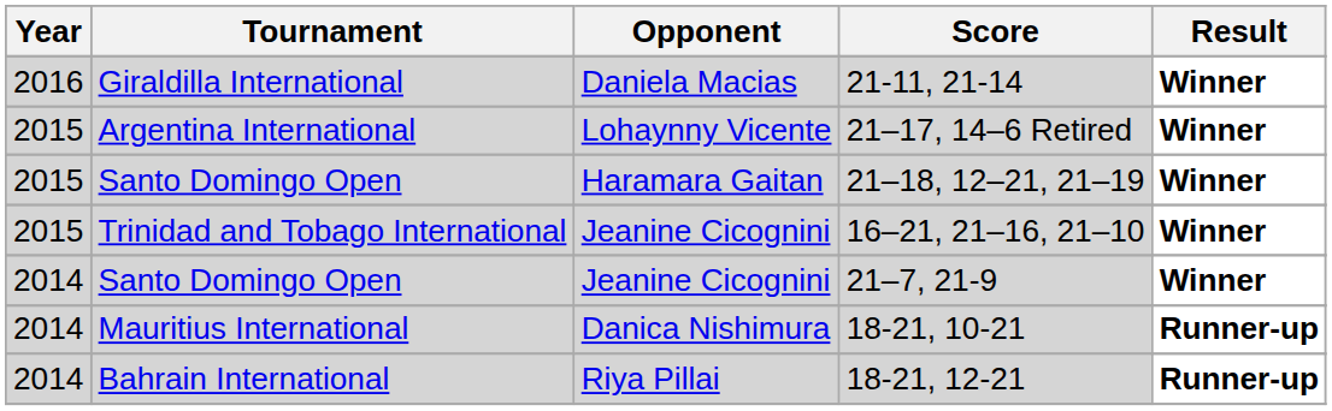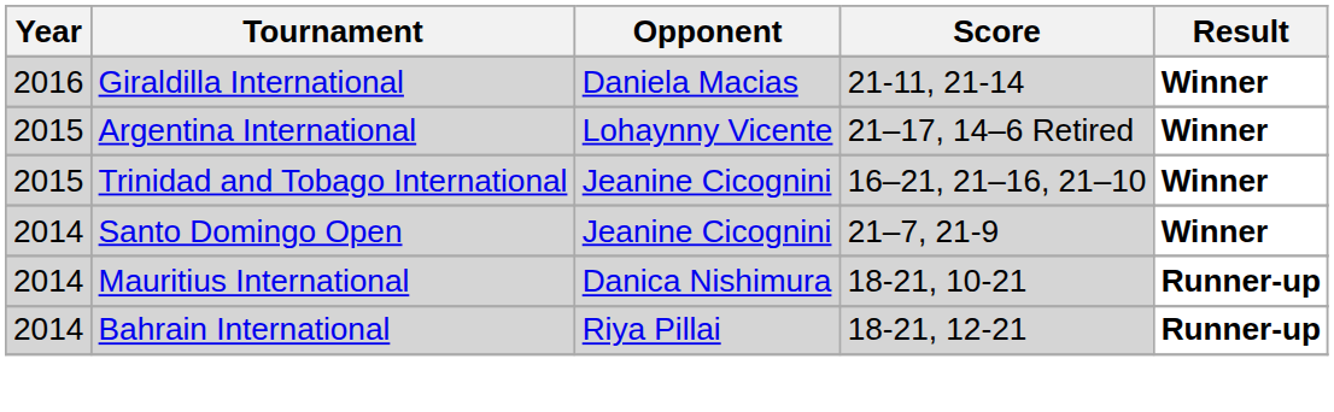- row: 2015 | Santo Domingo Open | Haramara Gaitan | 21–18, 12–21, 21–19 | Winner
